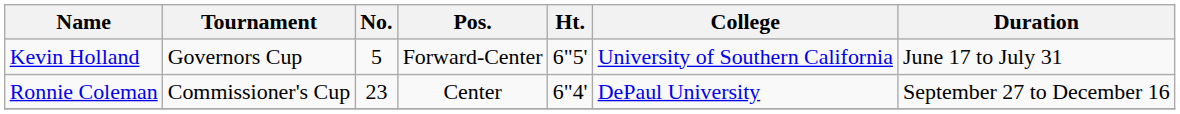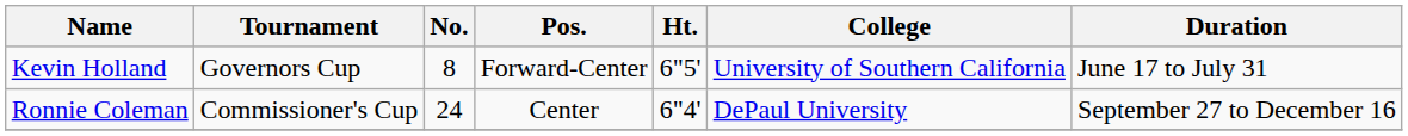Kevin Holland | No.: 5 -> 8
Ronnie Coleman | No.: 23 -> 24
